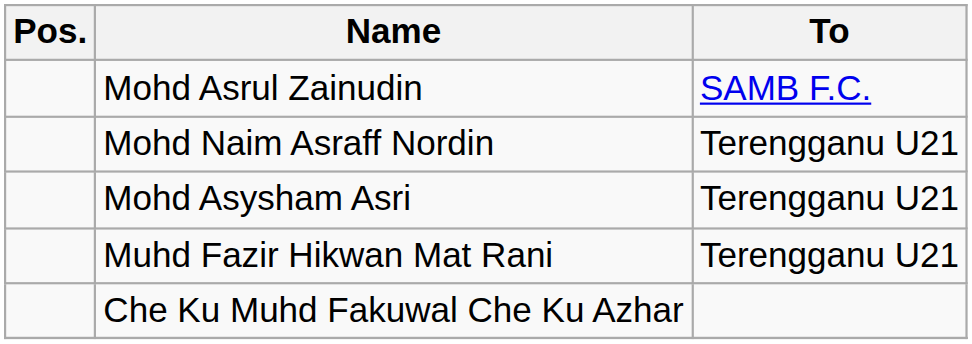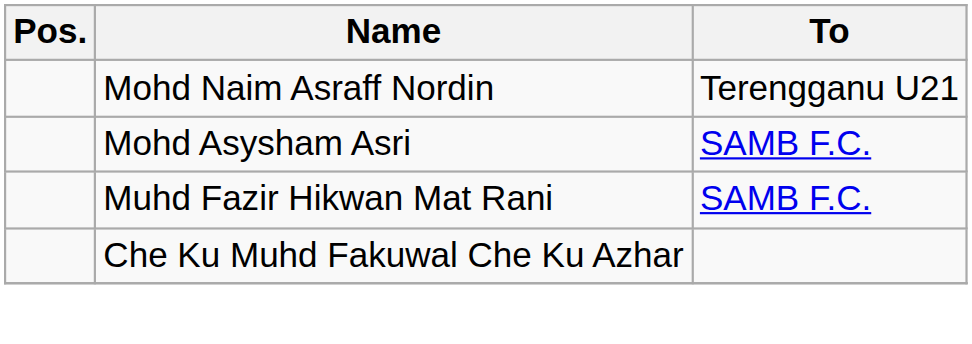- row: Mohd Asrul Zainudin | SAMB F.C.
Mohd Asysham Asri | To: Terengganu U21 -> SAMB F.C.
Muhd Fazir Hikwan Mat Rani | To: Terengganu U21 -> SAMB F.C.
